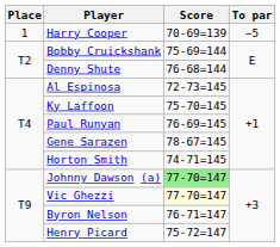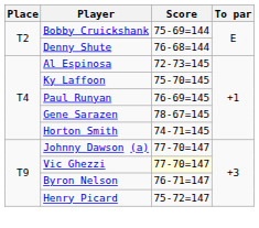- row: 1 | Harry Cooper | 70-69=139 | −5
Johnny Dawson (a) | Score: lightgreen background -> no background
